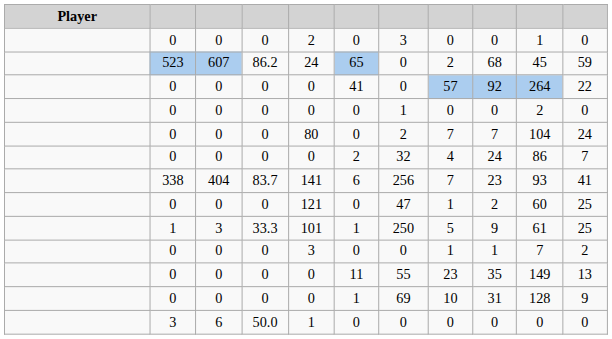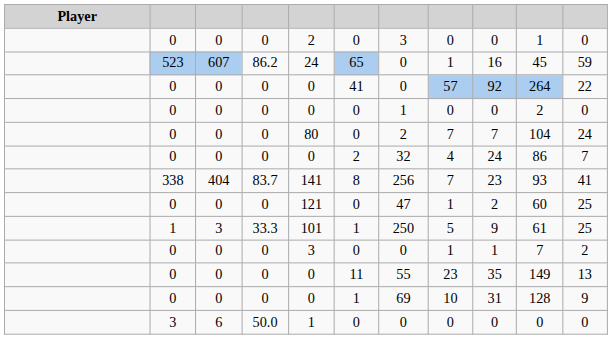523 | column 8: 2 -> 1
523 | column 9: 68 -> 16
338 | column 6: 6 -> 8
